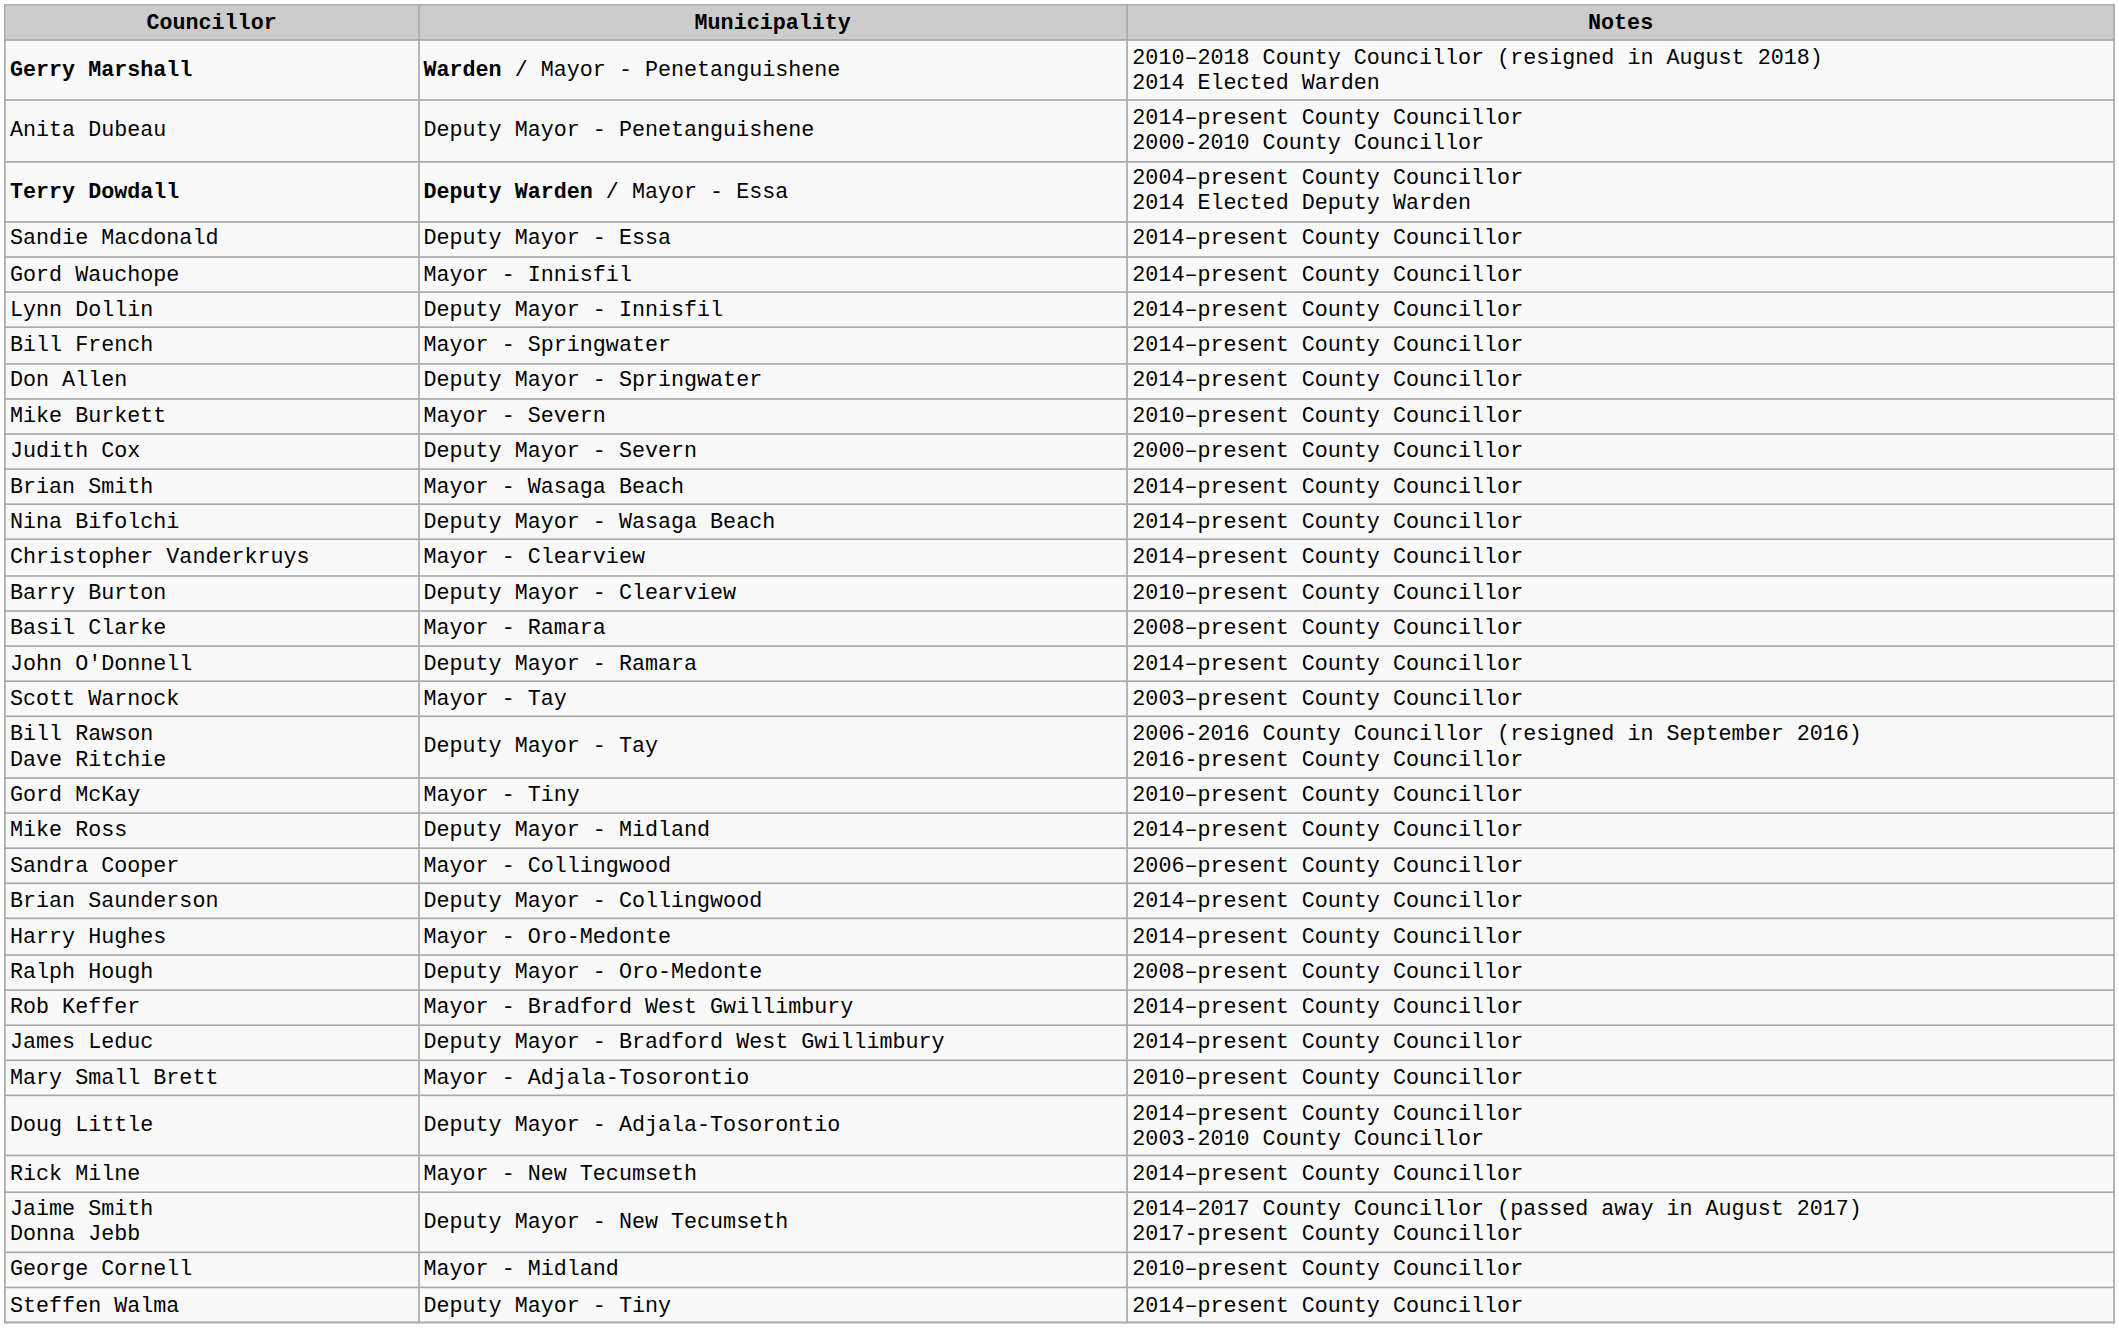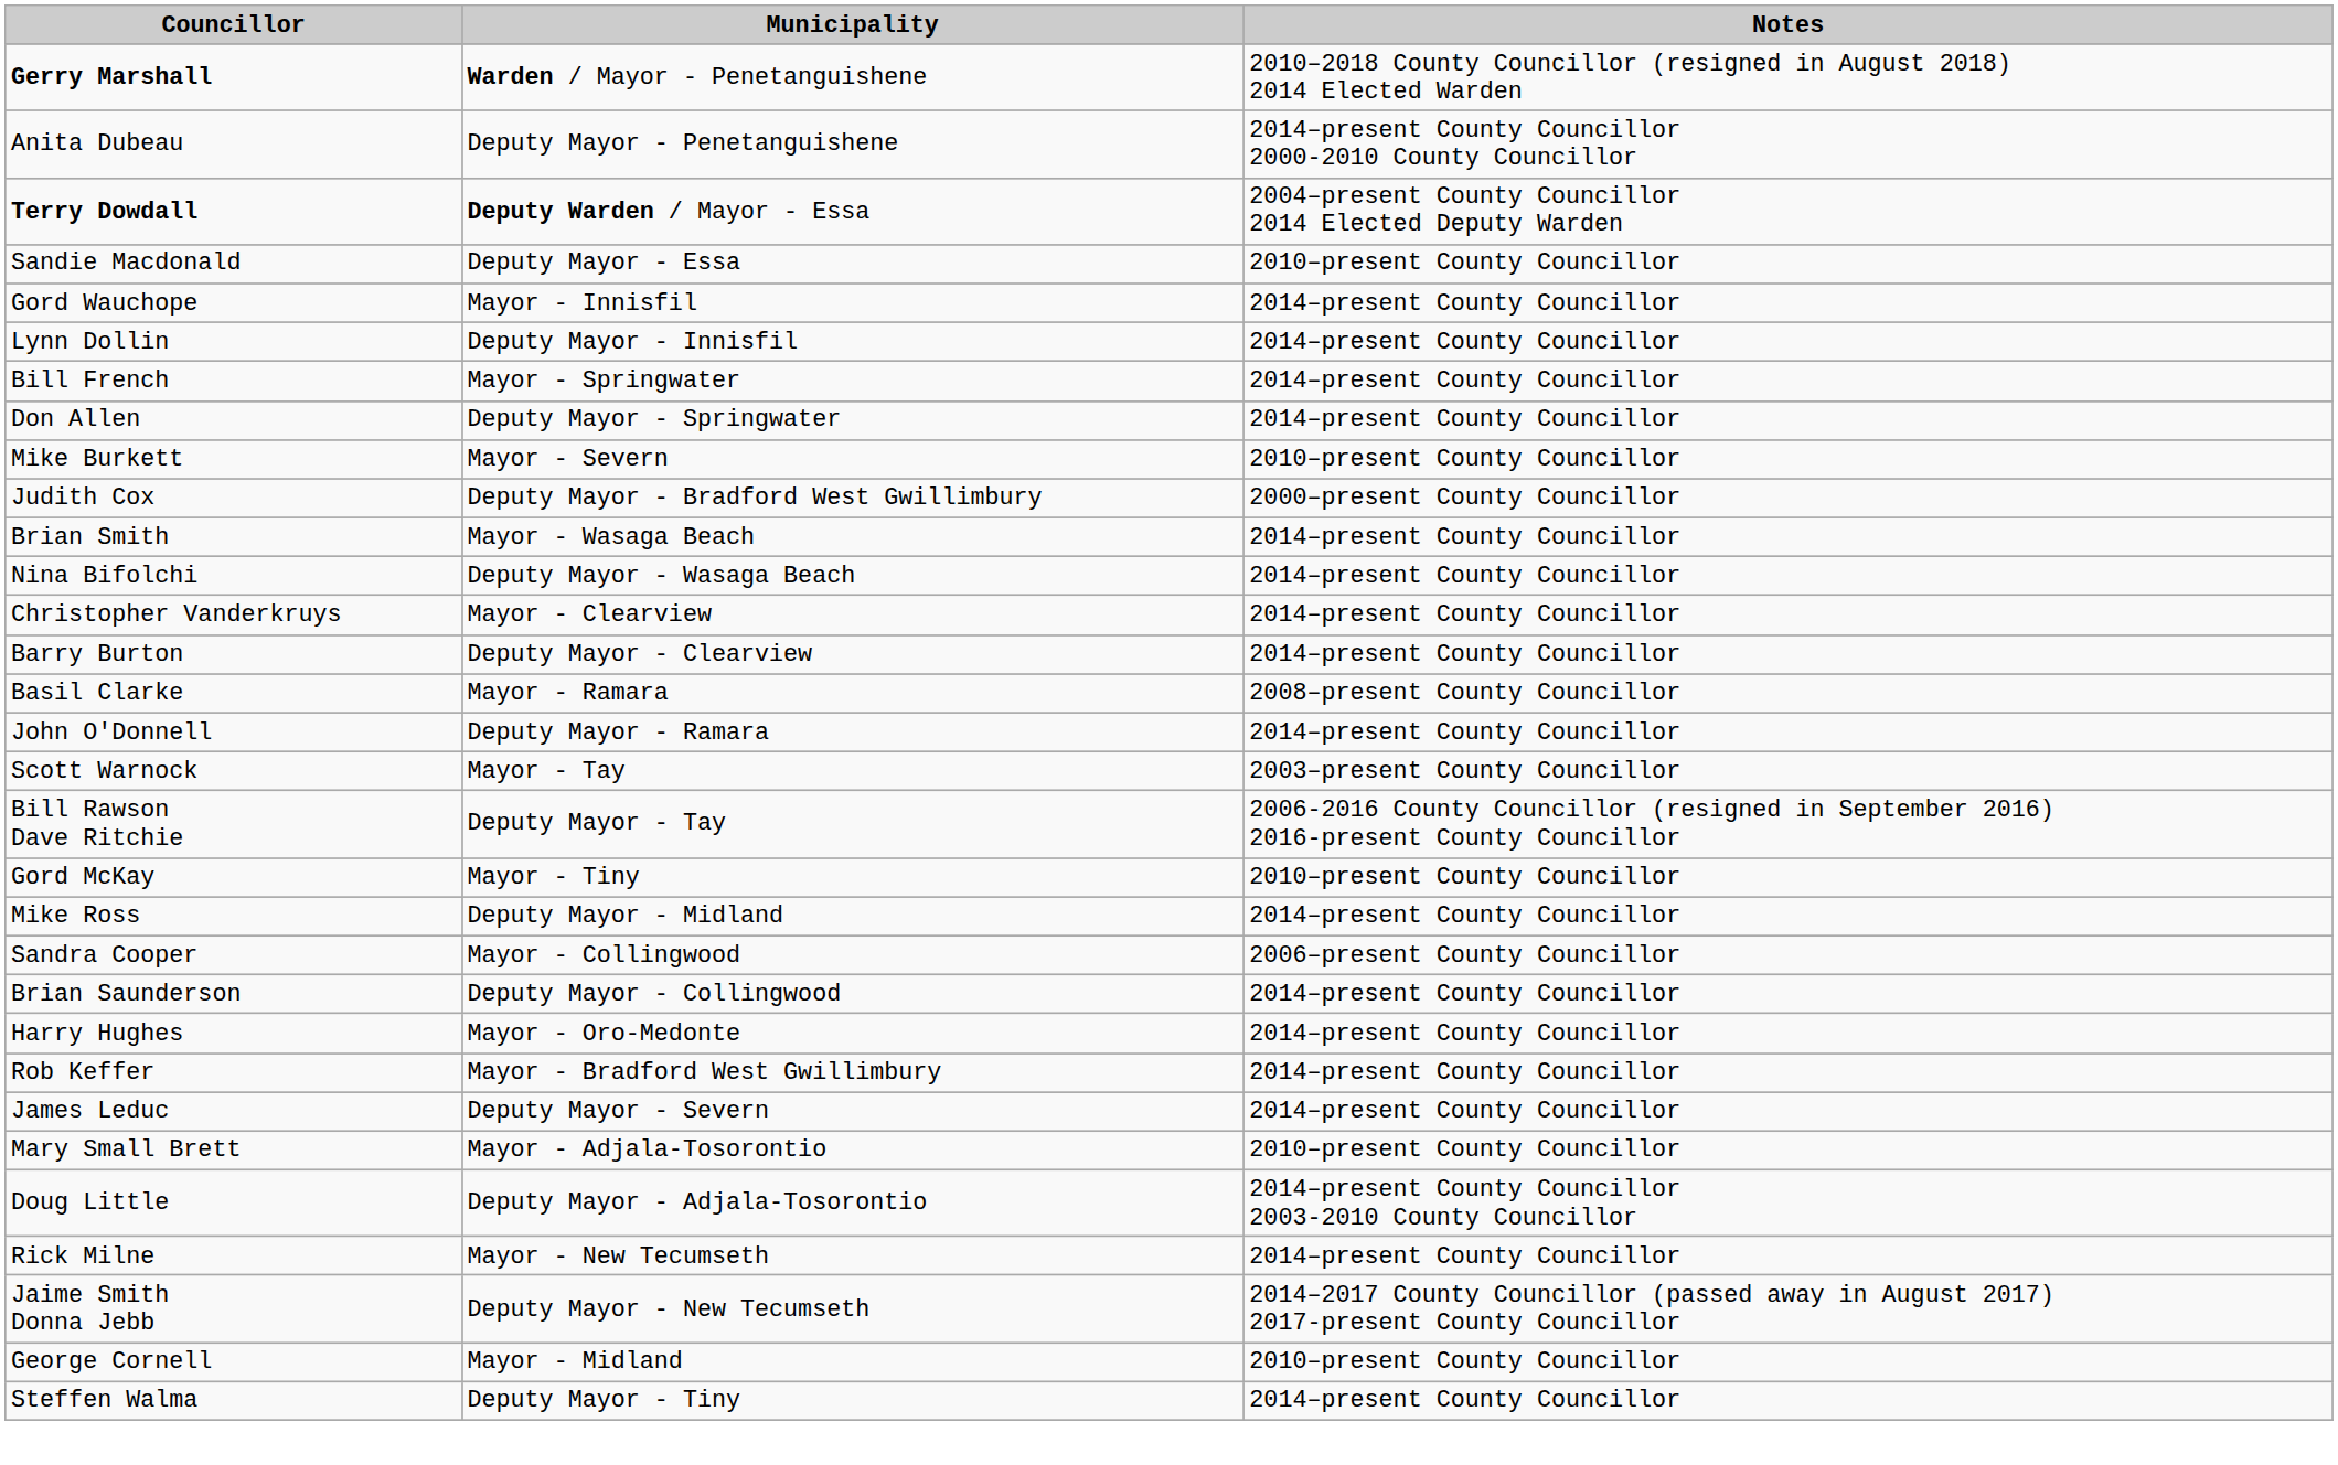Sandie Macdonald | Notes: 2014–present County Councillor -> 2010–present County Councillor
Judith Cox | Municipality: Deputy Mayor - Severn -> Deputy Mayor - Bradford West Gwillimbury
Barry Burton | Notes: 2010–present County Councillor -> 2014–present County Councillor
- row: Ralph Hough | Deputy Mayor - Oro-Medonte | 2008–present County Councillor
James Leduc | Municipality: Deputy Mayor - Bradford West Gwillimbury -> Deputy Mayor - Severn
